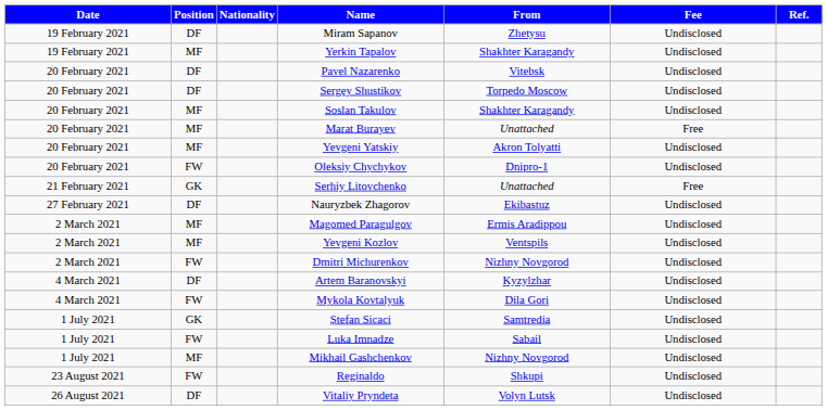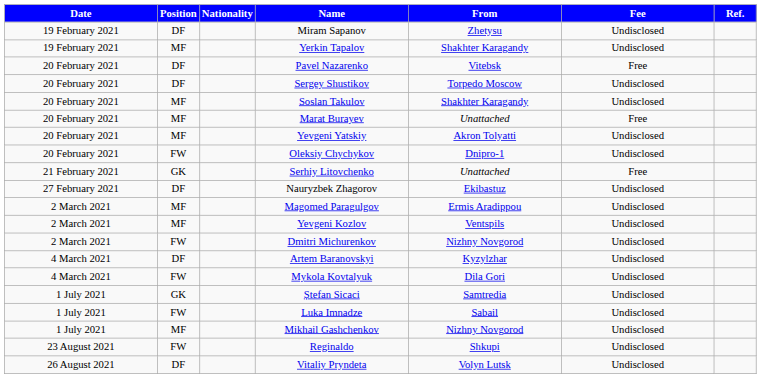Pavel Nazarenko | Fee: Undisclosed -> Free
